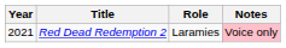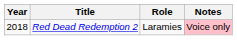Red Dead Redemption 2 | Year: 2021 -> 2018
